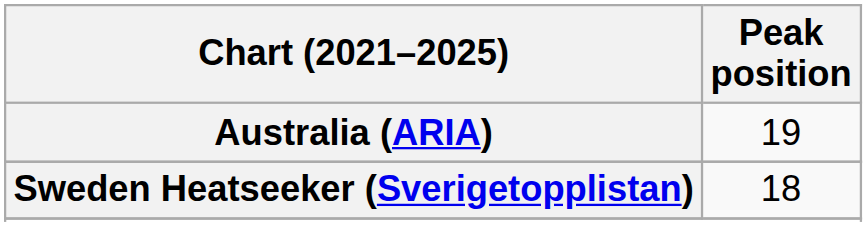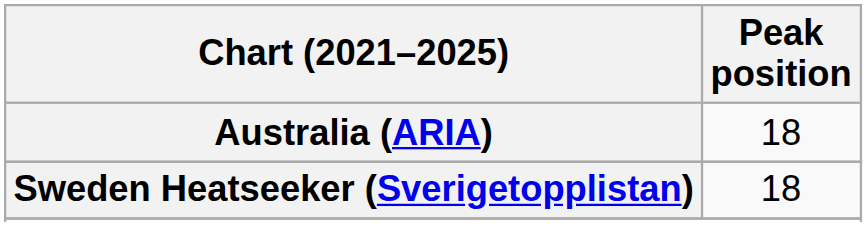Australia (ARIA) | Peak position: 19 -> 18
